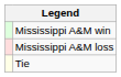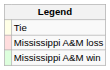rows swapped: Mississippi A&M win <-> Tie
